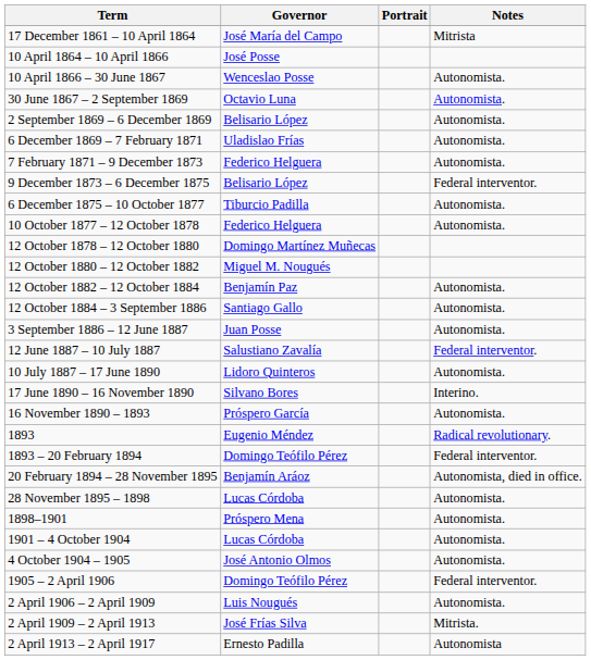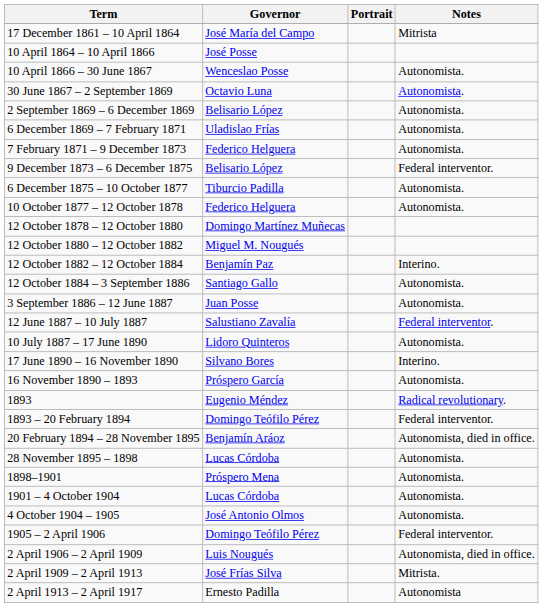12 October 1882 – 12 October 1884 | Notes: Autonomista. -> Interino.
2 April 1906 – 2 April 1909 | Notes: Autonomista. -> Autonomista, died in office.
